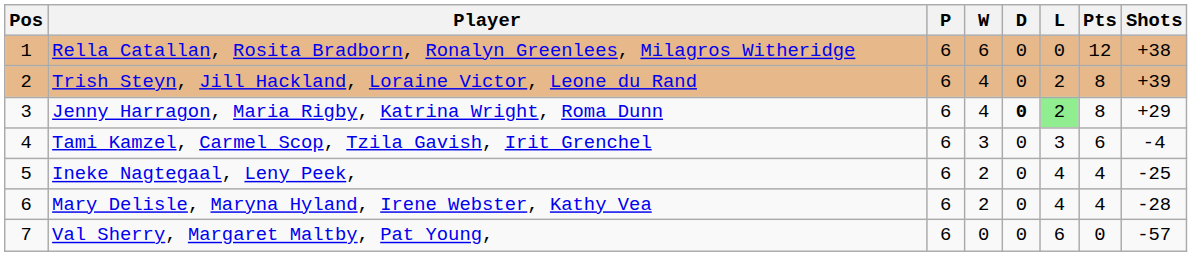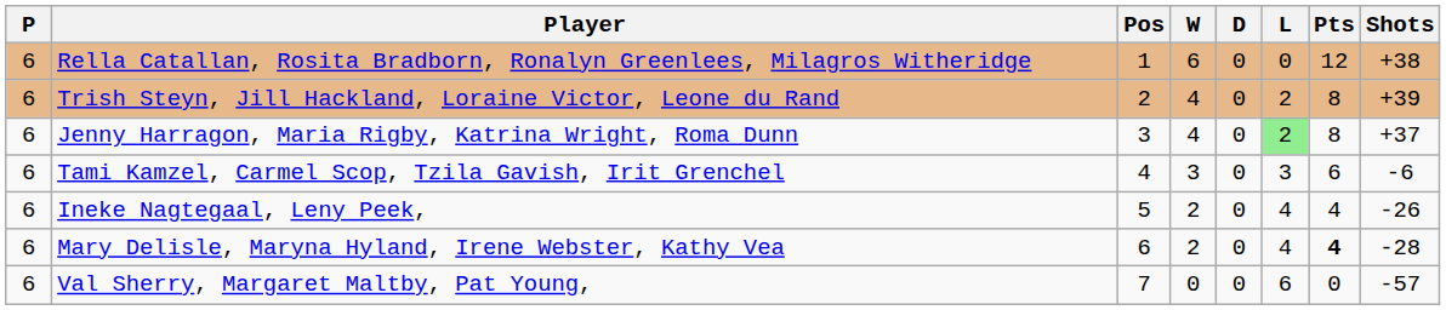columns swapped: Pos <-> P
Jenny Harragon, Maria Rigby, Katrina Wright, Roma Dunn | D: bold -> normal
Jenny Harragon, Maria Rigby, Katrina Wright, Roma Dunn | Shots: +29 -> +37
Tami Kamzel, Carmel Scop, Tzila Gavish, Irit Grenchel | Shots: -4 -> -6
Ineke Nagtegaal, Leny Peek, | Shots: -25 -> -26
Mary Delisle, Maryna Hyland, Irene Webster, Kathy Vea | Pts: normal -> bold
